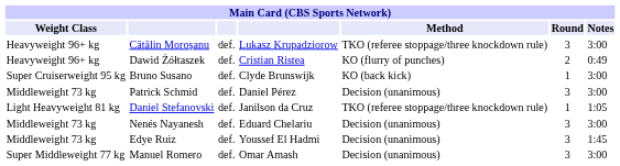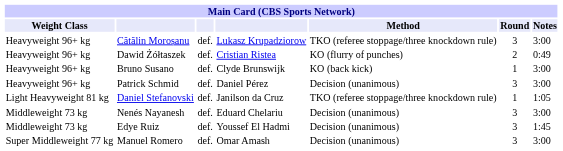Bruno Susano | Weight Class: Super Cruiserweight 95 kg -> Heavyweight 96+ kg
Patrick Schmid | Weight Class: Middleweight 73 kg -> Heavyweight 96+ kg
